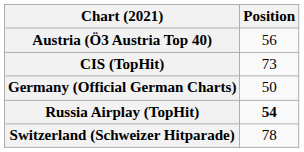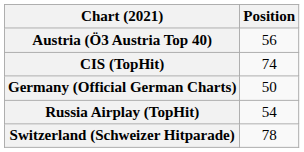CIS (TopHit) | Position: 73 -> 74
Russia Airplay (TopHit) | Position: bold -> normal
